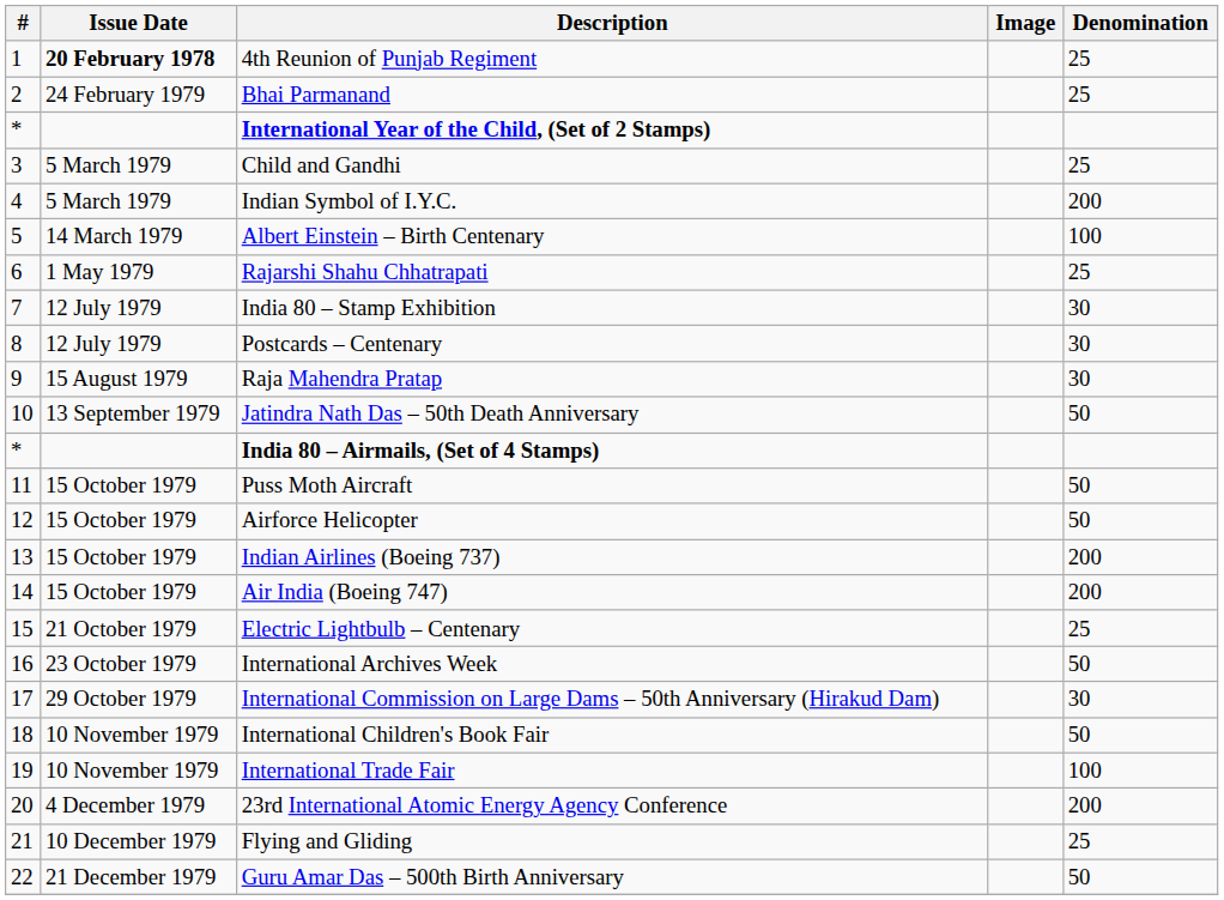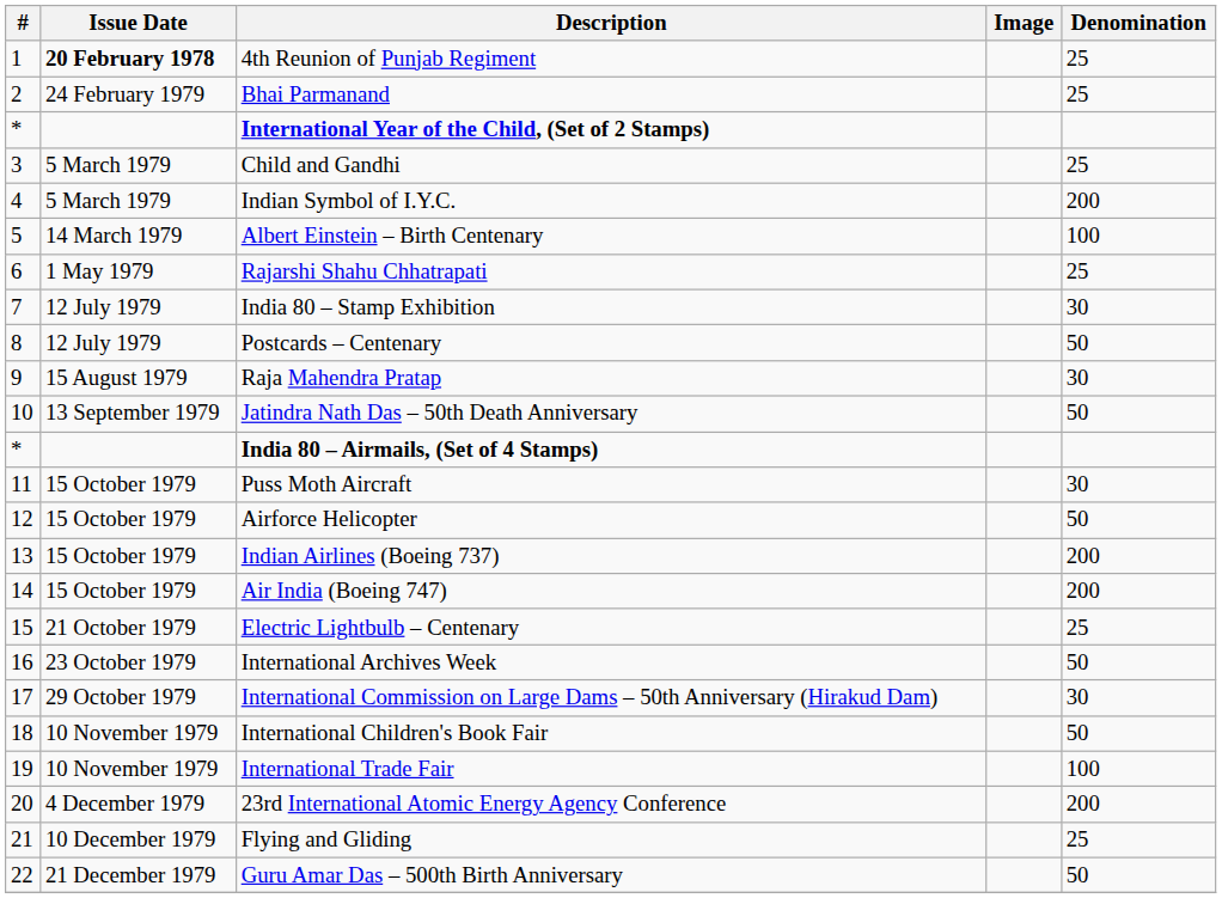Postcards – Centenary | Denomination: 30 -> 50
Puss Moth Aircraft | Denomination: 50 -> 30
